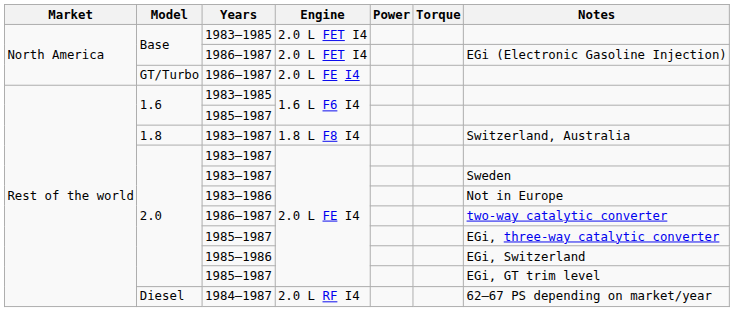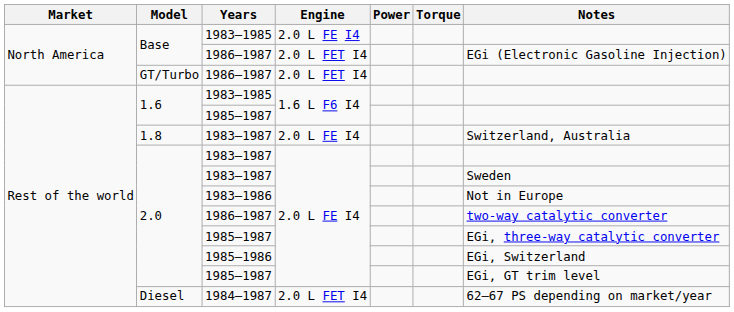Base / 1983–1985 | Engine: 2.0 L FET I4 -> 2.0 L FE I4
GT/Turbo / 1986–1987 | Engine: 2.0 L FE I4 -> 2.0 L FET I4
1.8 / 1983–1987 | Engine: 1.8 L F8 I4 -> 2.0 L FE I4
1984–1987 | Engine: 2.0 L RF I4 -> 2.0 L FET I4
